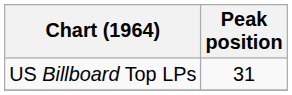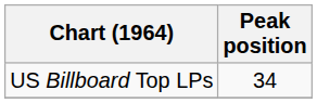US Billboard Top LPs | Peak position: 31 -> 34
